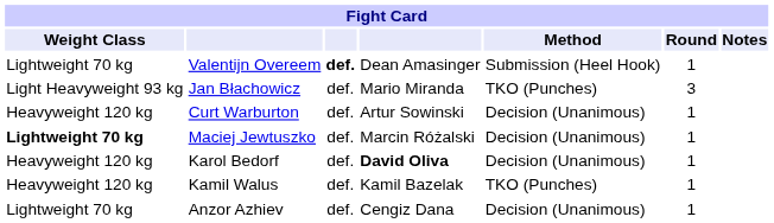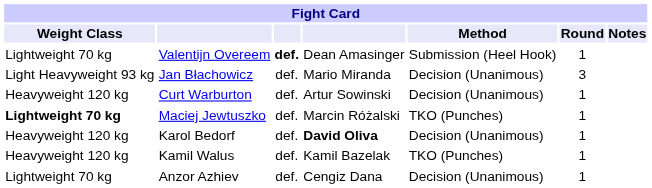Jan Błachowicz | Method: TKO (Punches) -> Decision (Unanimous)
Maciej Jewtuszko | Method: Decision (Unanimous) -> TKO (Punches)
